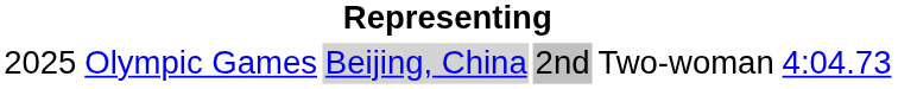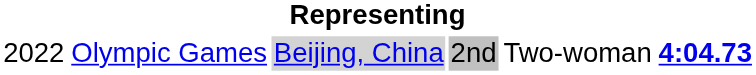Olympic Games | column 1: 2025 -> 2022
Olympic Games | column 6: normal -> bold
